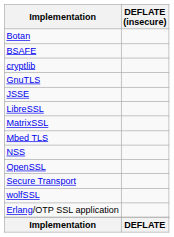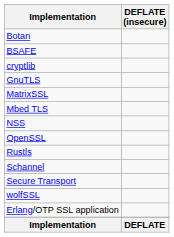- row: JSSE
- row: LibreSSL
+ row: Rustls
+ row: Schannel
